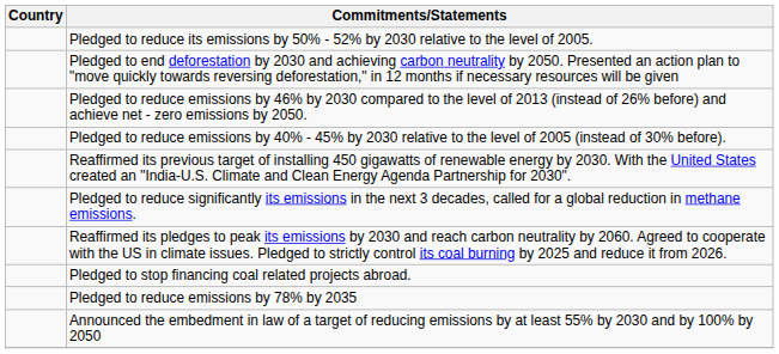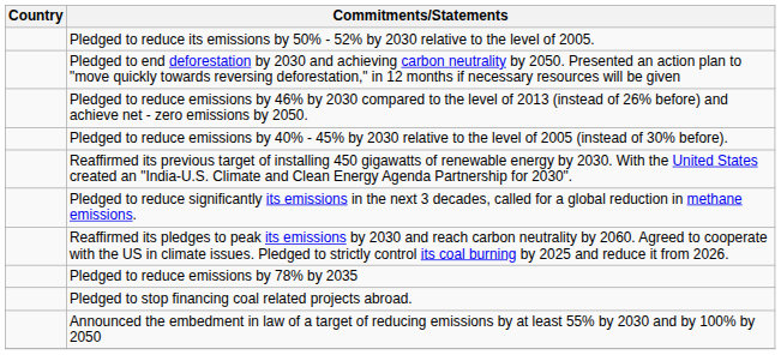rows swapped: Pledged to stop financing coal related projects abroad. <-> Pledged to reduce emissions by 78% by 2035
